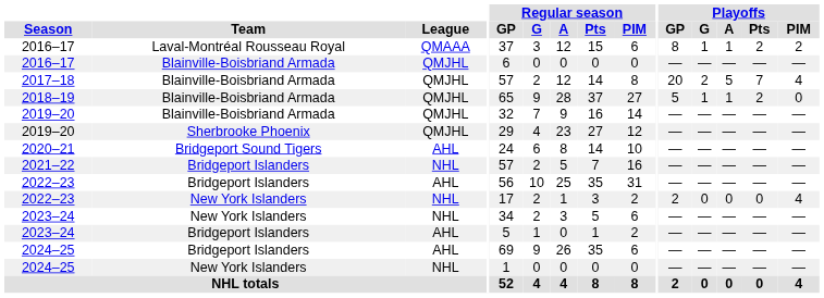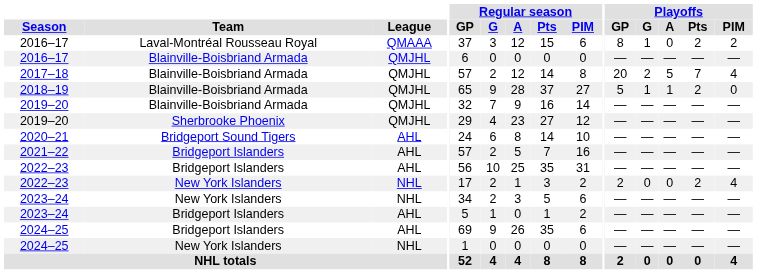2016–17 / Laval-Montréal Rousseau Royal | Playoffs / A: 1 -> 0
2021–22 | League: NHL -> AHL
2022–23 / New York Islanders | Playoffs / Pts: 0 -> 2
